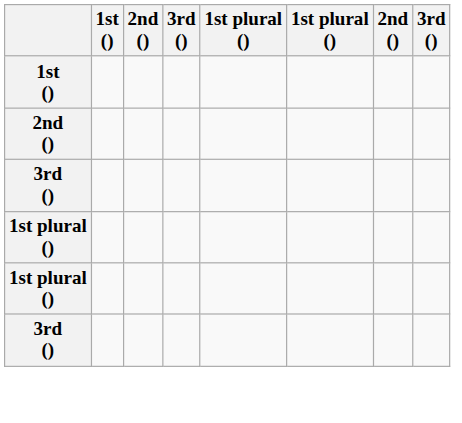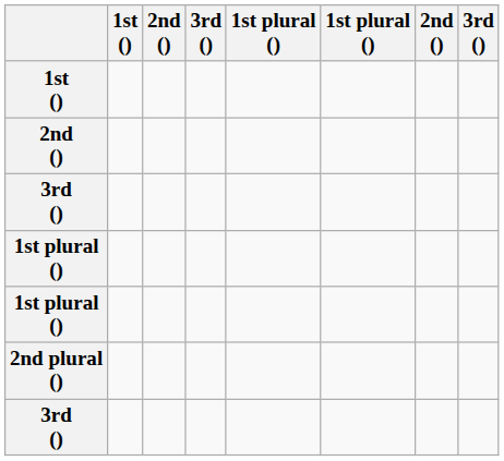+ row: 2nd plural ()
